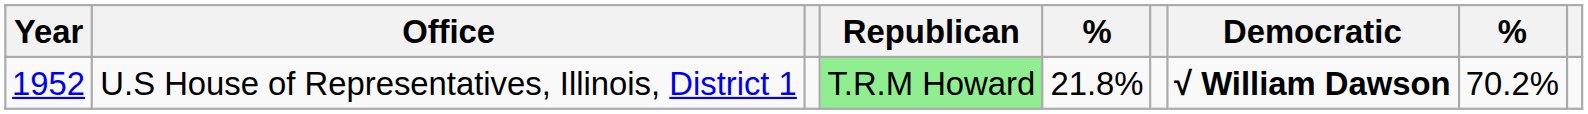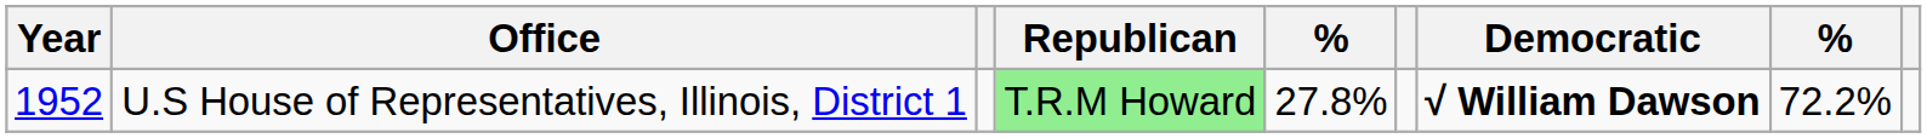U.S House of Representatives, Illinois, District 1 | column 5: 21.8% -> 27.8%
U.S House of Representatives, Illinois, District 1 | column 8: 70.2% -> 72.2%
